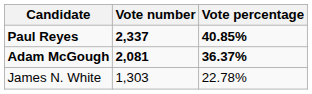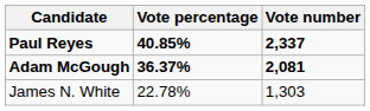columns swapped: Vote number <-> Vote percentage
